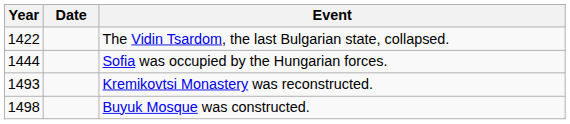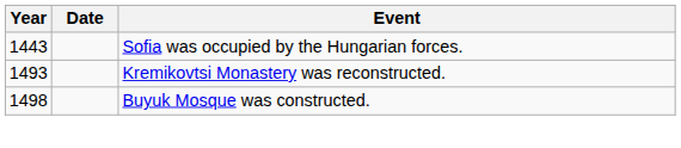- row: 1422 | The Vidin Tsardom, the last Bulgarian state, collapsed.
Sofia was occupied by the Hungarian forces. | Year: 1444 -> 1443
